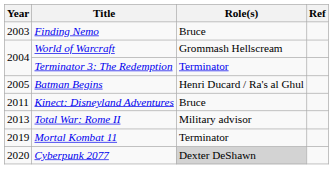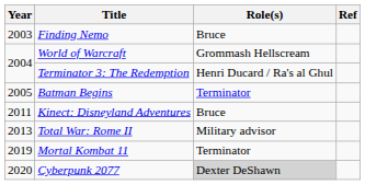Terminator 3: The Redemption | Role(s): Terminator -> Henri Ducard / Ra's al Ghul
Batman Begins | Role(s): Henri Ducard / Ra's al Ghul -> Terminator
